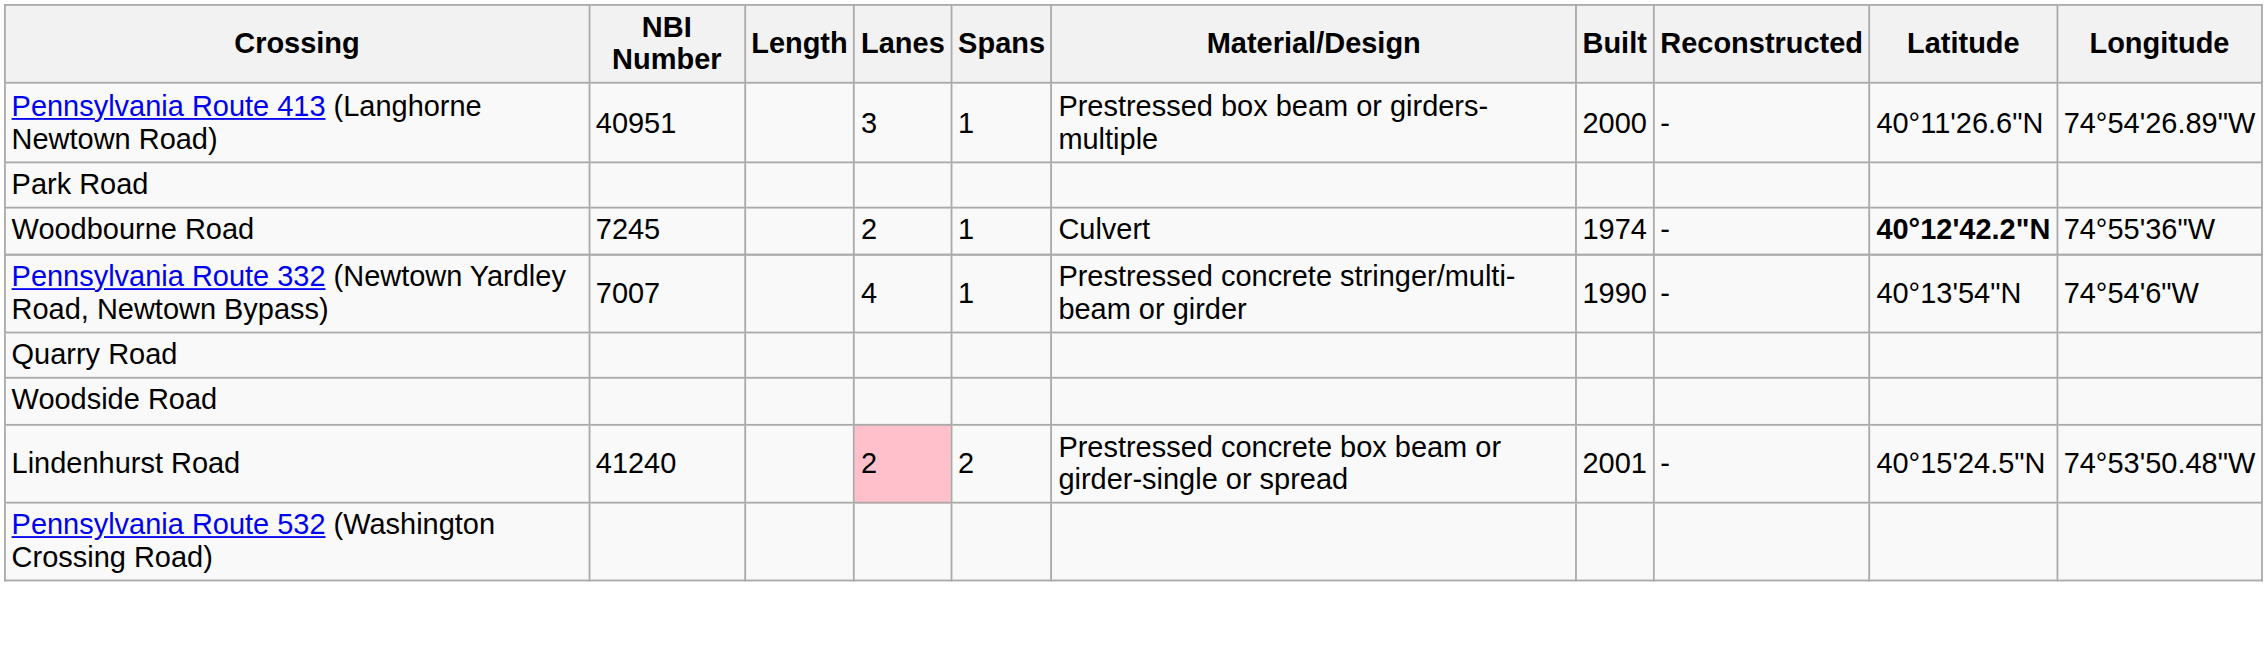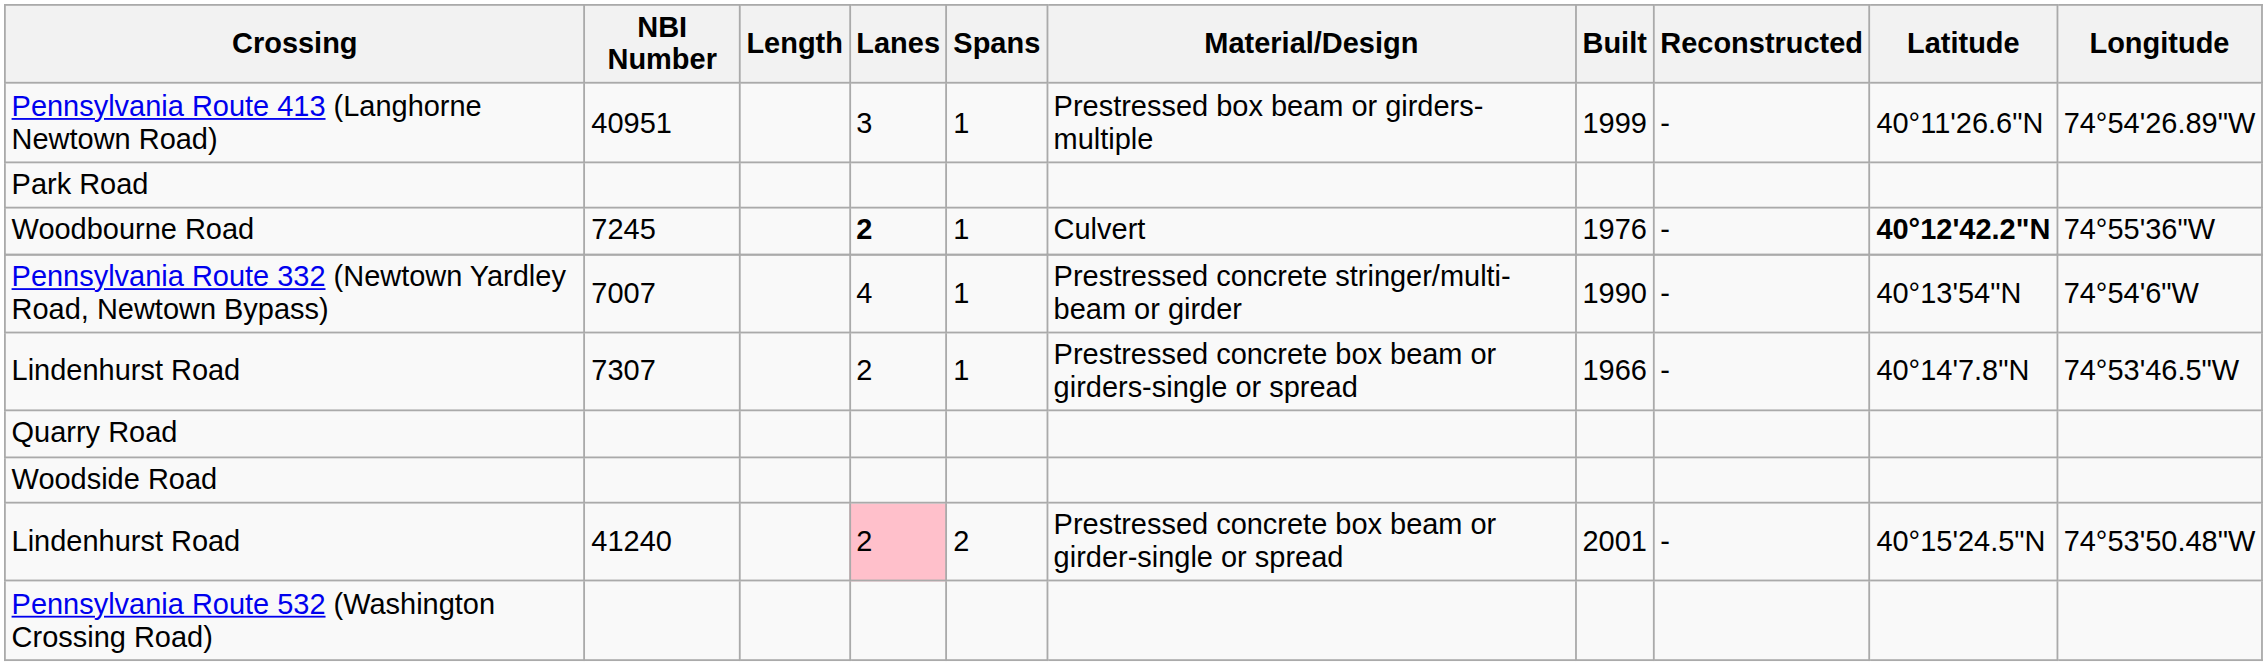Pennsylvania Route 413 (Langhorne Newtown Road) | Built: 2000 -> 1999
Woodbourne Road | Lanes: normal -> bold
Woodbourne Road | Built: 1974 -> 1976
+ row: Lindenhurst Road | 7307 | 2 | 1 | Prestressed concrete box beam or girders-single or spread | 1966 | - | 40°14'7.8"N | 74°53'46.5"W
